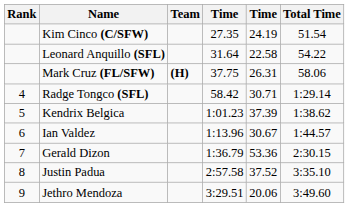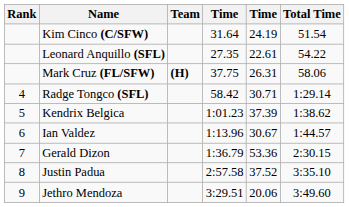Kim Cinco (C/SFW) | column 4: 27.35 -> 31.64
Leonard Anquillo (SFL) | column 4: 31.64 -> 27.35
Leonard Anquillo (SFL) | column 5: 22.58 -> 22.61
